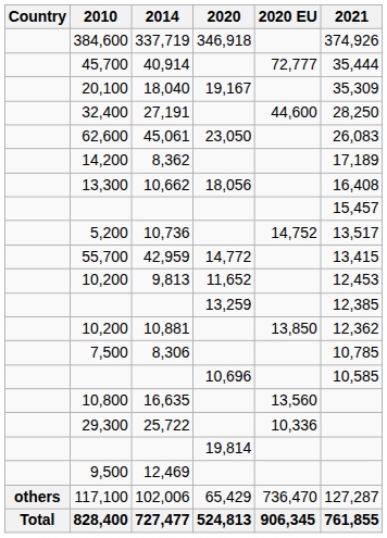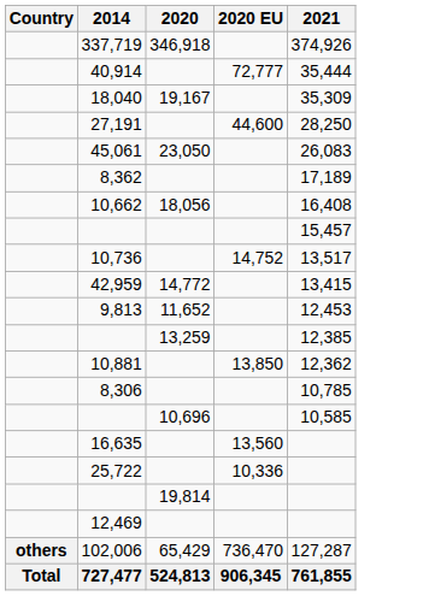- column: 2010 | 384,600 | 45,700 | 20,100 | 32,400 | 62,600 | 14,200 | 13,300 | 5,200 | 55,700 | 10,200 | 10,200 | 7,500 | 10,800 | 29,300 | 9,500 | 117,100 | 828,400
